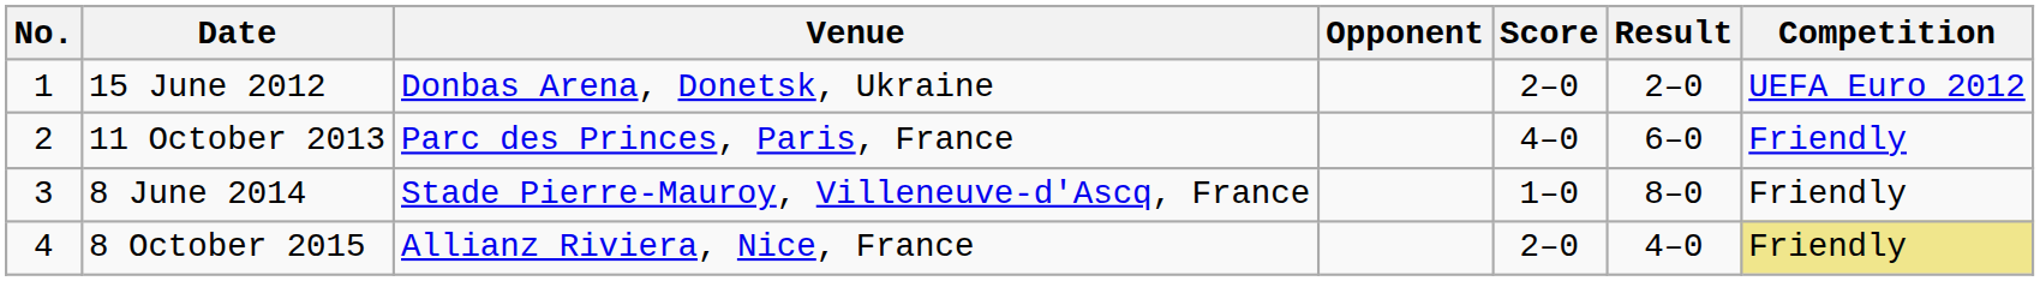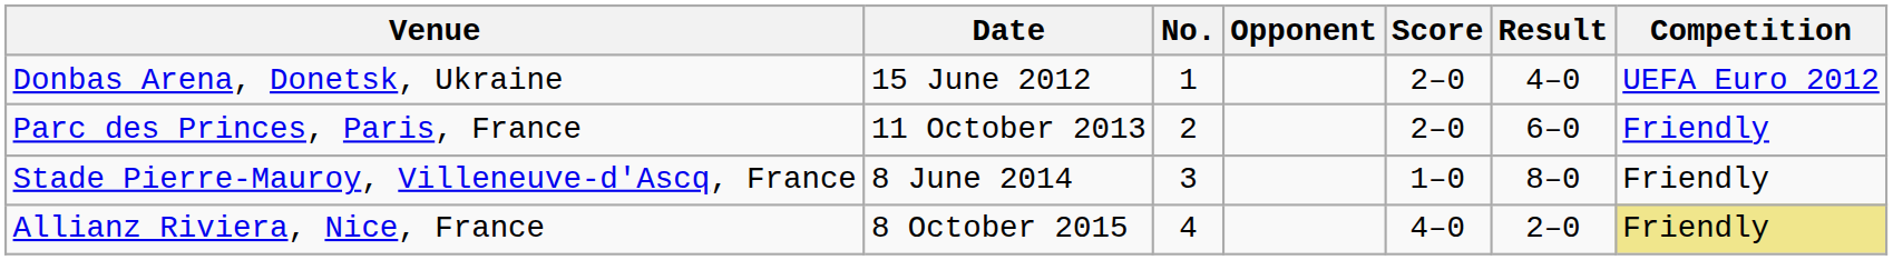columns swapped: No. <-> Venue
15 June 2012 | Result: 2–0 -> 4–0
11 October 2013 | Score: 4–0 -> 2–0
8 October 2015 | Score: 2–0 -> 4–0
8 October 2015 | Result: 4–0 -> 2–0
